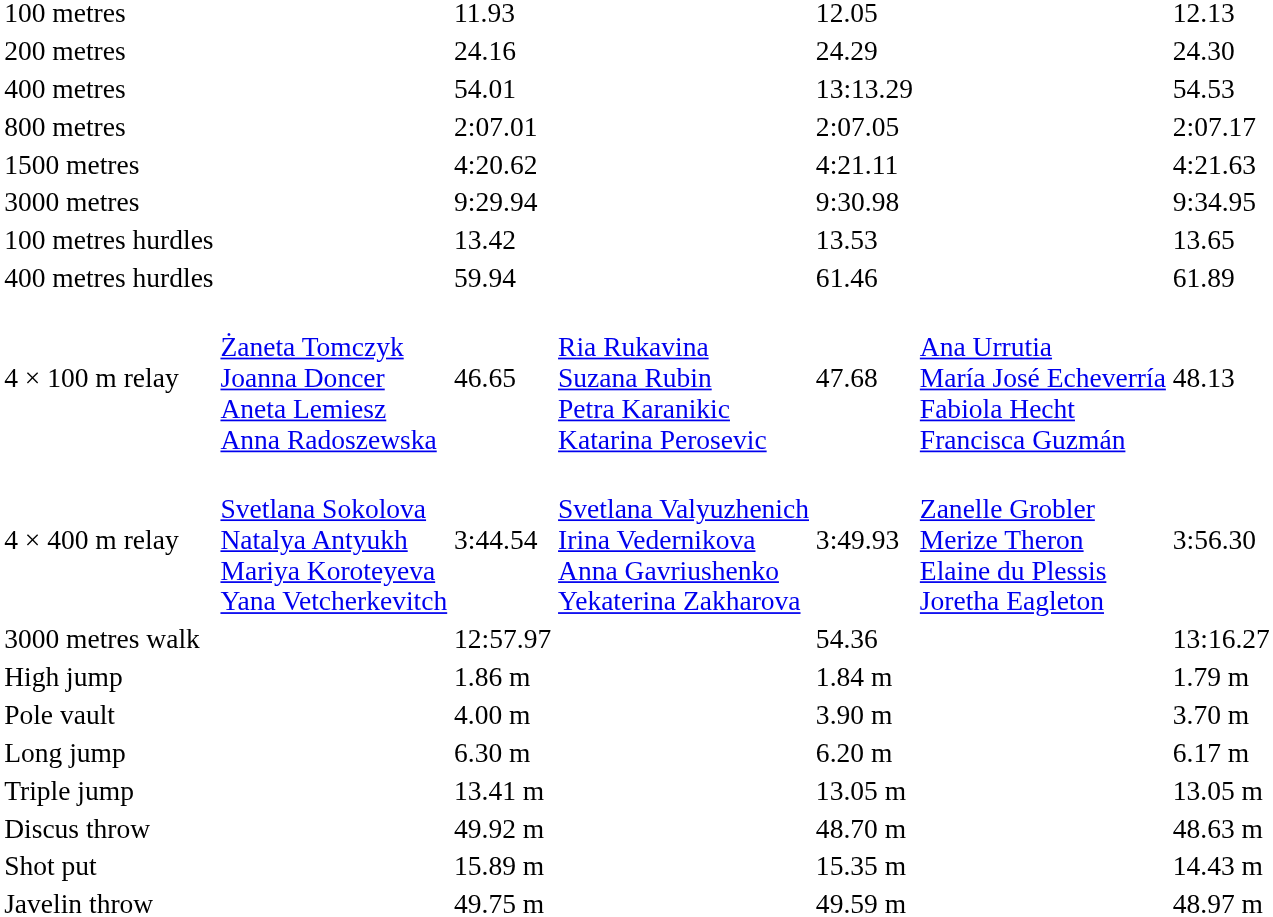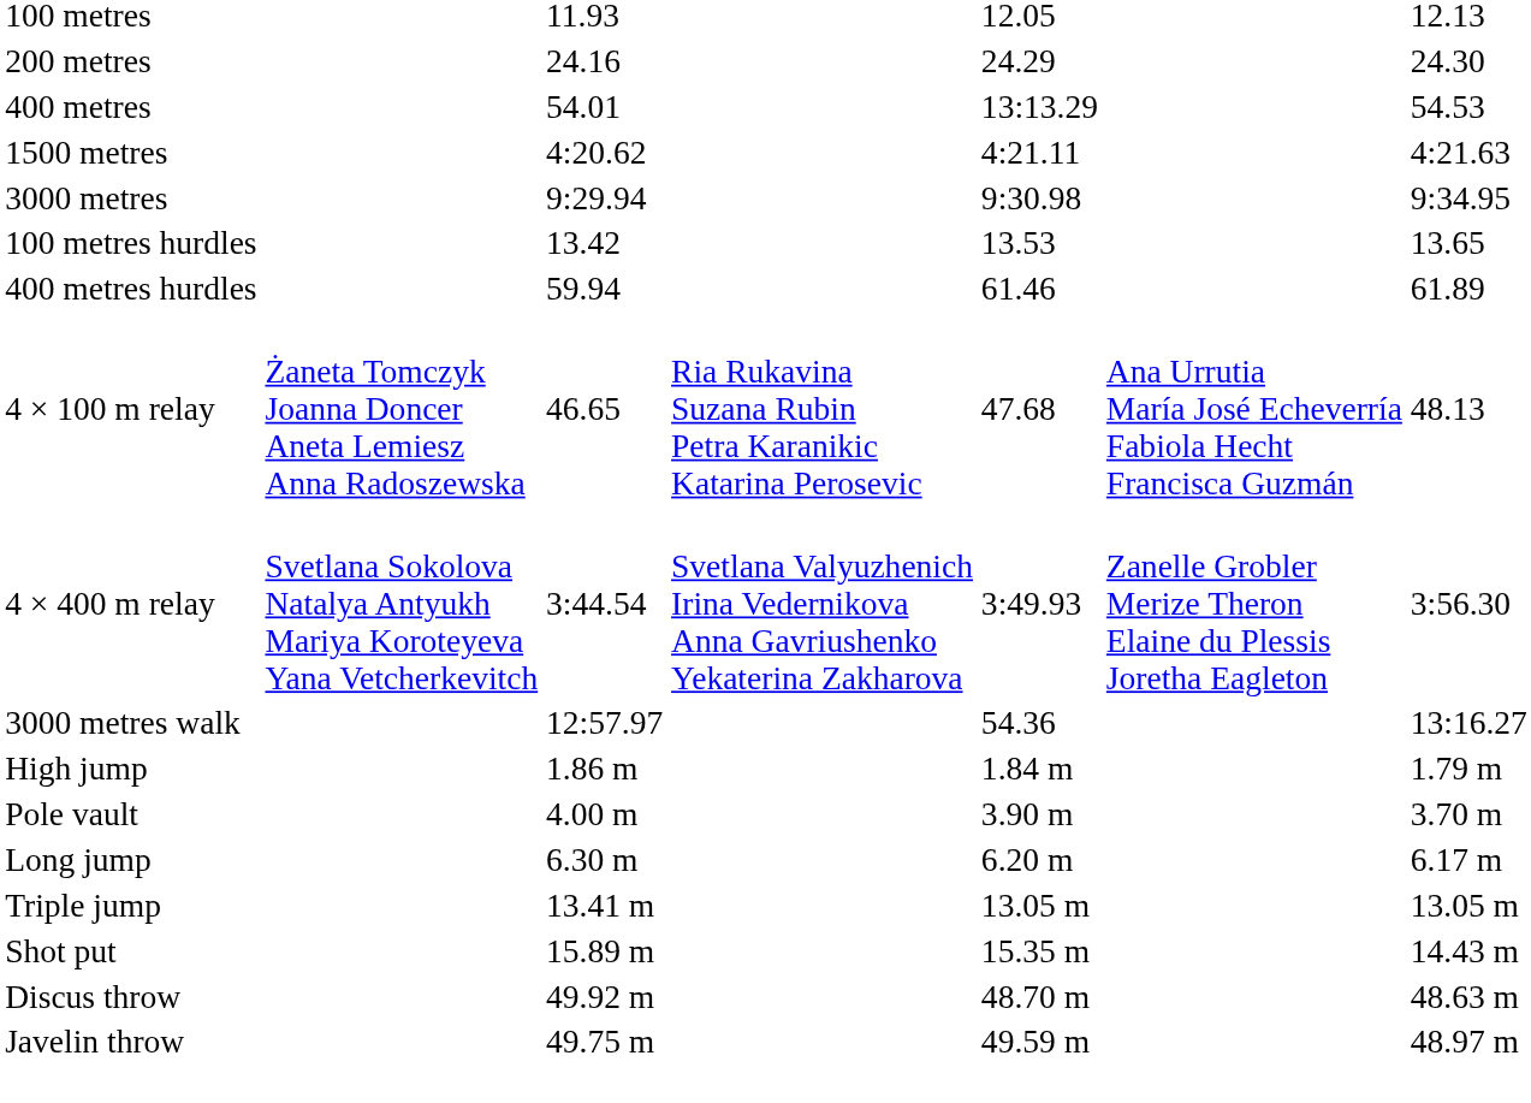- row: 800 metres | 2:07.01 | 2:07.05 | 2:07.17
rows swapped: Shot put <-> Discus throw
